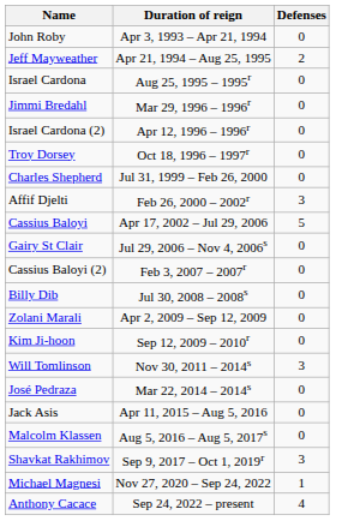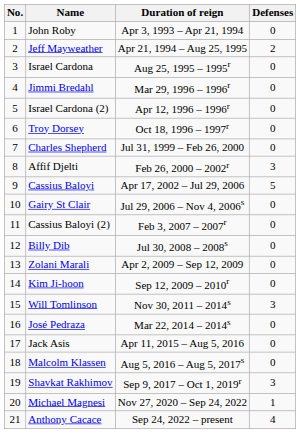+ column: No. | 1 | 2 | 3 | 4 | 5 | 6 | 7 | 8 | 9 | 10 | 11 | 12 | 13 | 14 | 15 | 16 | 17 | 18 | 19 | 20 | 21
